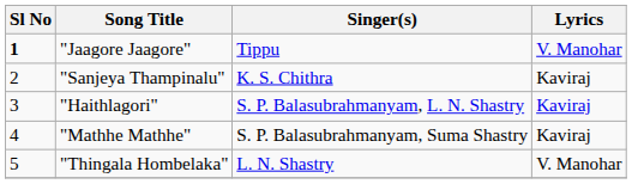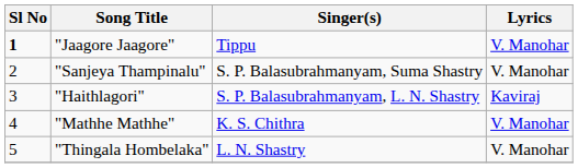"Sanjeya Thampinalu" | Singer(s): K. S. Chithra -> S. P. Balasubrahmanyam, Suma Shastry
"Sanjeya Thampinalu" | Lyrics: Kaviraj -> V. Manohar
"Mathhe Mathhe" | Singer(s): S. P. Balasubrahmanyam, Suma Shastry -> K. S. Chithra
"Mathhe Mathhe" | Lyrics: Kaviraj -> V. Manohar
